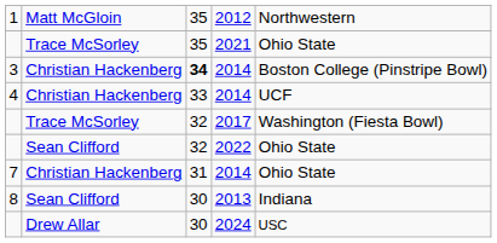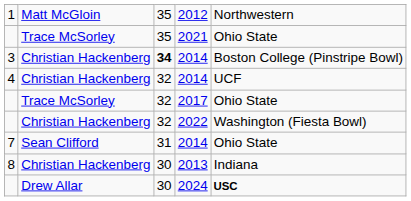4 / 2014 | column 3: 33 -> 32
2017 | column 5: Washington (Fiesta Bowl) -> Ohio State
2022 | column 2: Sean Clifford -> Christian Hackenberg
2022 | column 5: Ohio State -> Washington (Fiesta Bowl)
7 / 2014 | column 2: Christian Hackenberg -> Sean Clifford
2013 | column 2: Sean Clifford -> Christian Hackenberg
2024 | column 5: normal -> bold
